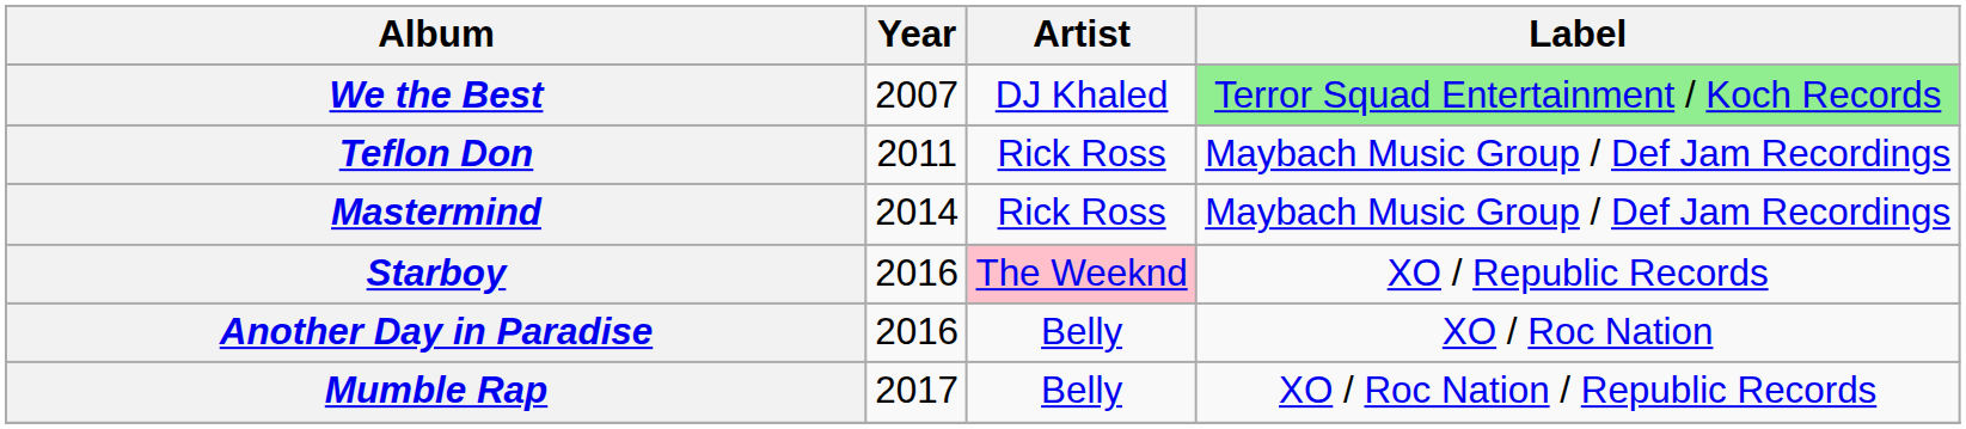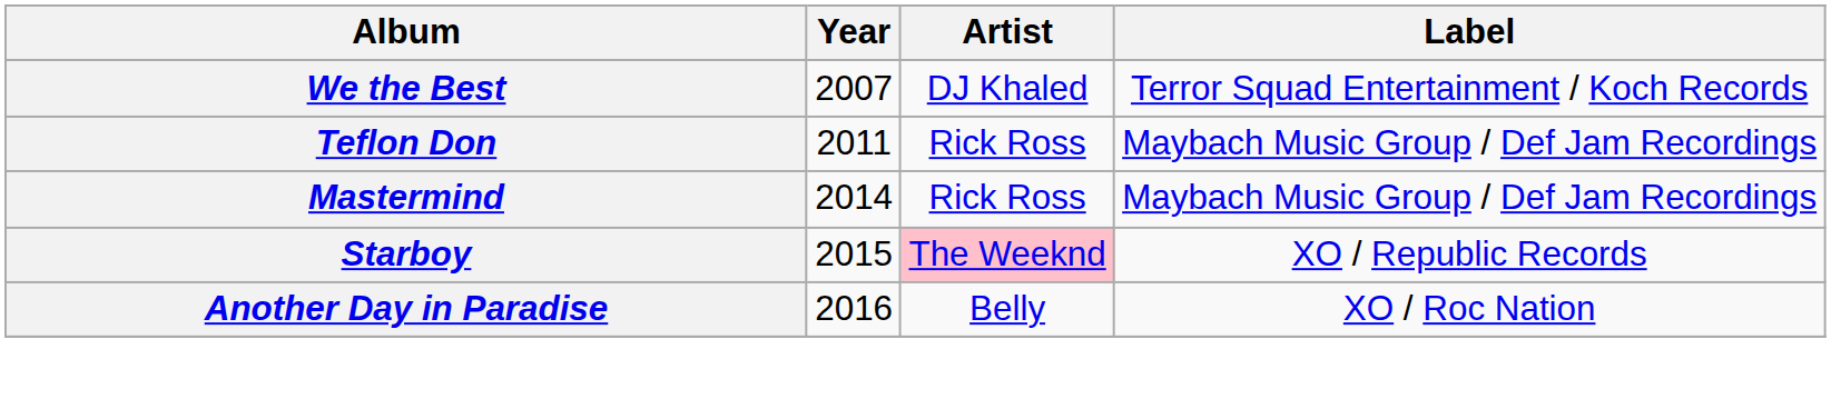We the Best | Label: lightgreen background -> no background
Starboy | Year: 2016 -> 2015
- row: Mumble Rap | 2017 | Belly | XO / Roc Nation / Republic Records
